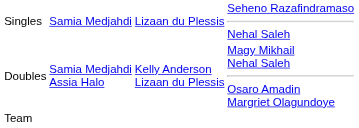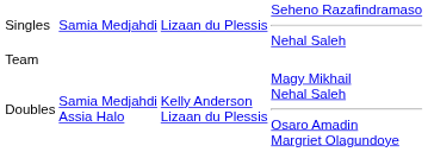rows swapped: Doubles <-> Team
